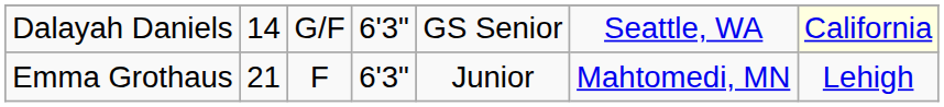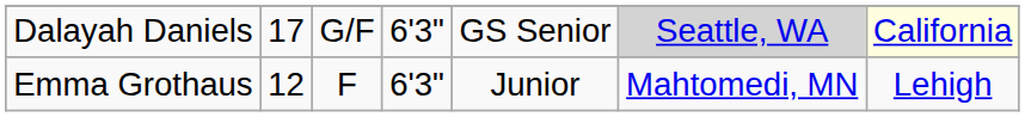Dalayah Daniels | column 2: 14 -> 17
Dalayah Daniels | column 6: no background -> lightgrey background
Emma Grothaus | column 2: 21 -> 12
